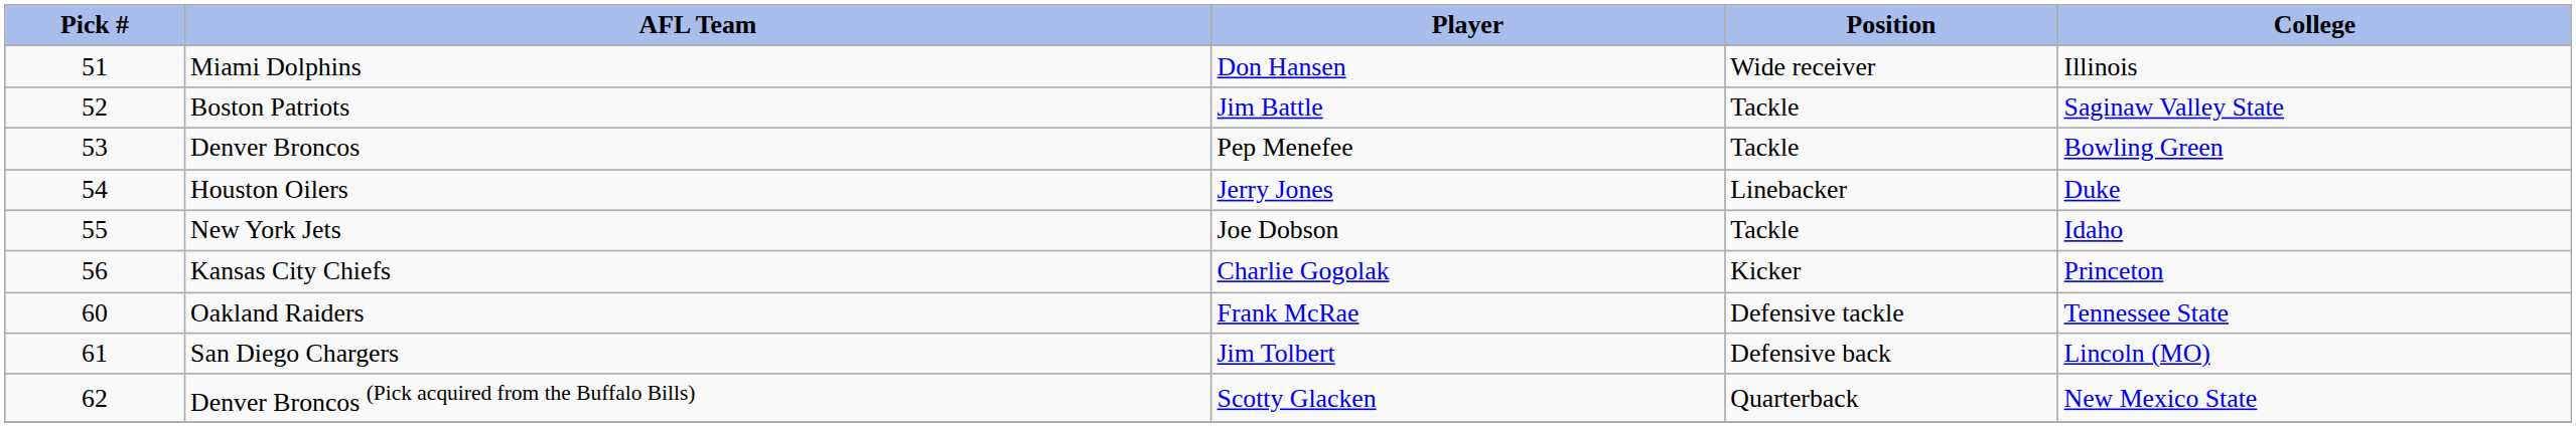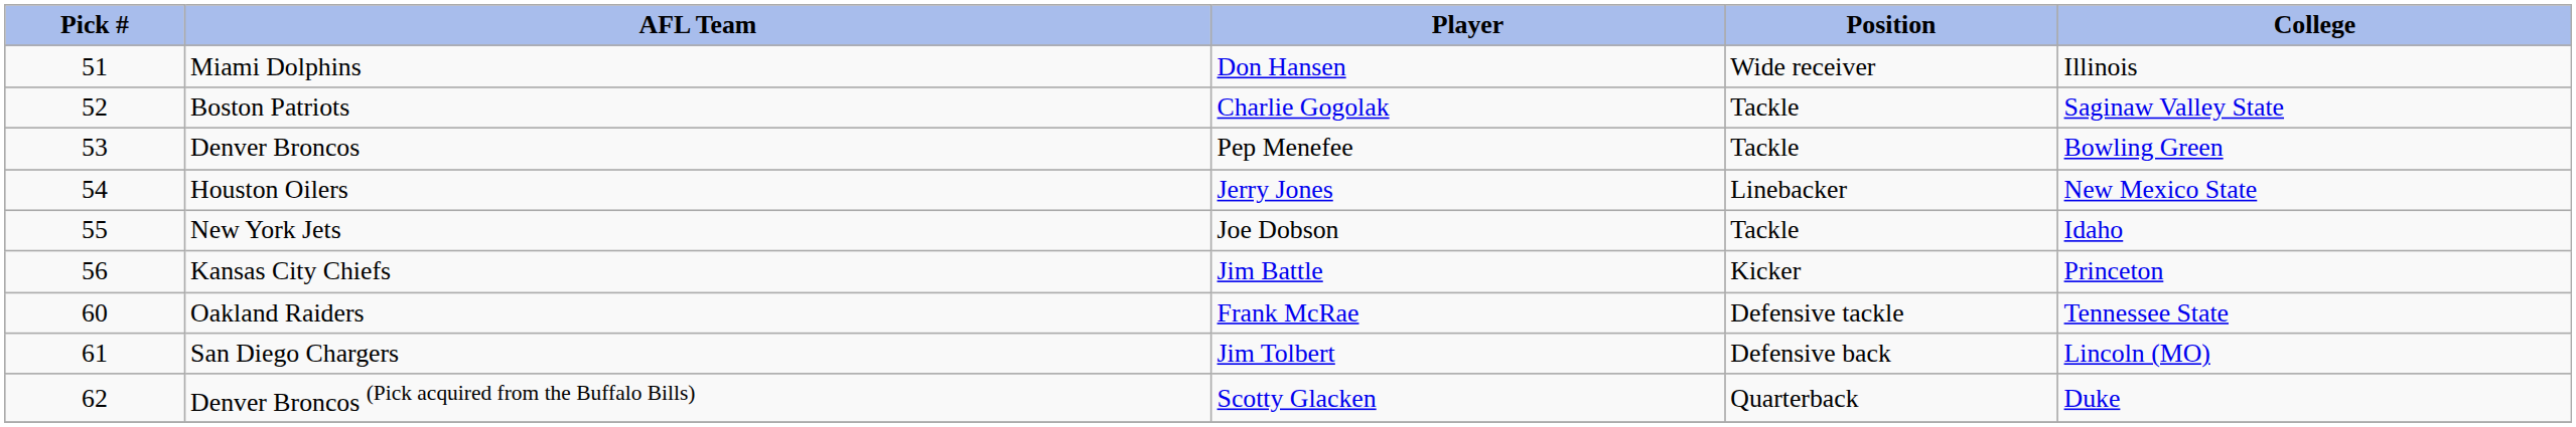Boston Patriots | Player: Jim Battle -> Charlie Gogolak
Houston Oilers | College: Duke -> New Mexico State
Kansas City Chiefs | Player: Charlie Gogolak -> Jim Battle
Denver Broncos (Pick acquired from the Buffalo Bills) | College: New Mexico State -> Duke
